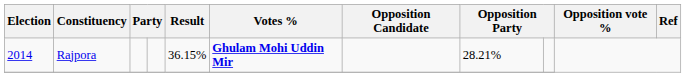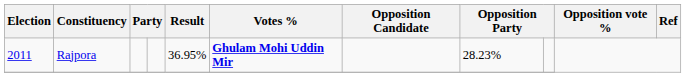Rajpora | Election: 2014 -> 2011
Rajpora | Result: 36.15% -> 36.95%
Rajpora | column 8: 28.21% -> 28.23%
